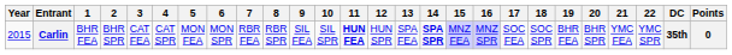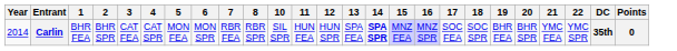- column: 9 | SIL FEA
Carlin | Year: 2015 -> 2014
Carlin | 11: bold -> normal
